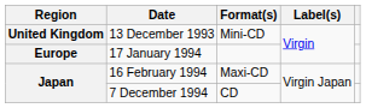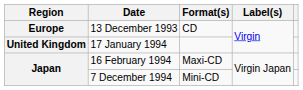13 December 1993 | Region: United Kingdom -> Europe
13 December 1993 | Format(s): Mini-CD -> CD
17 January 1994 | Region: Europe -> United Kingdom
7 December 1994 | Format(s): CD -> Mini-CD
